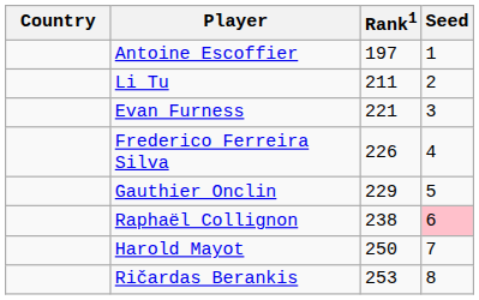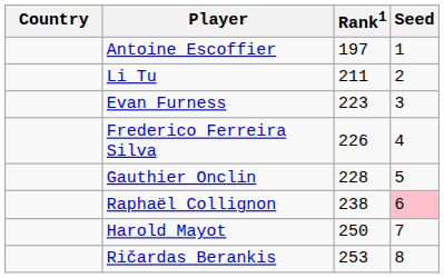Evan Furness | Rank1: 221 -> 223
Gauthier Onclin | Rank1: 229 -> 228
